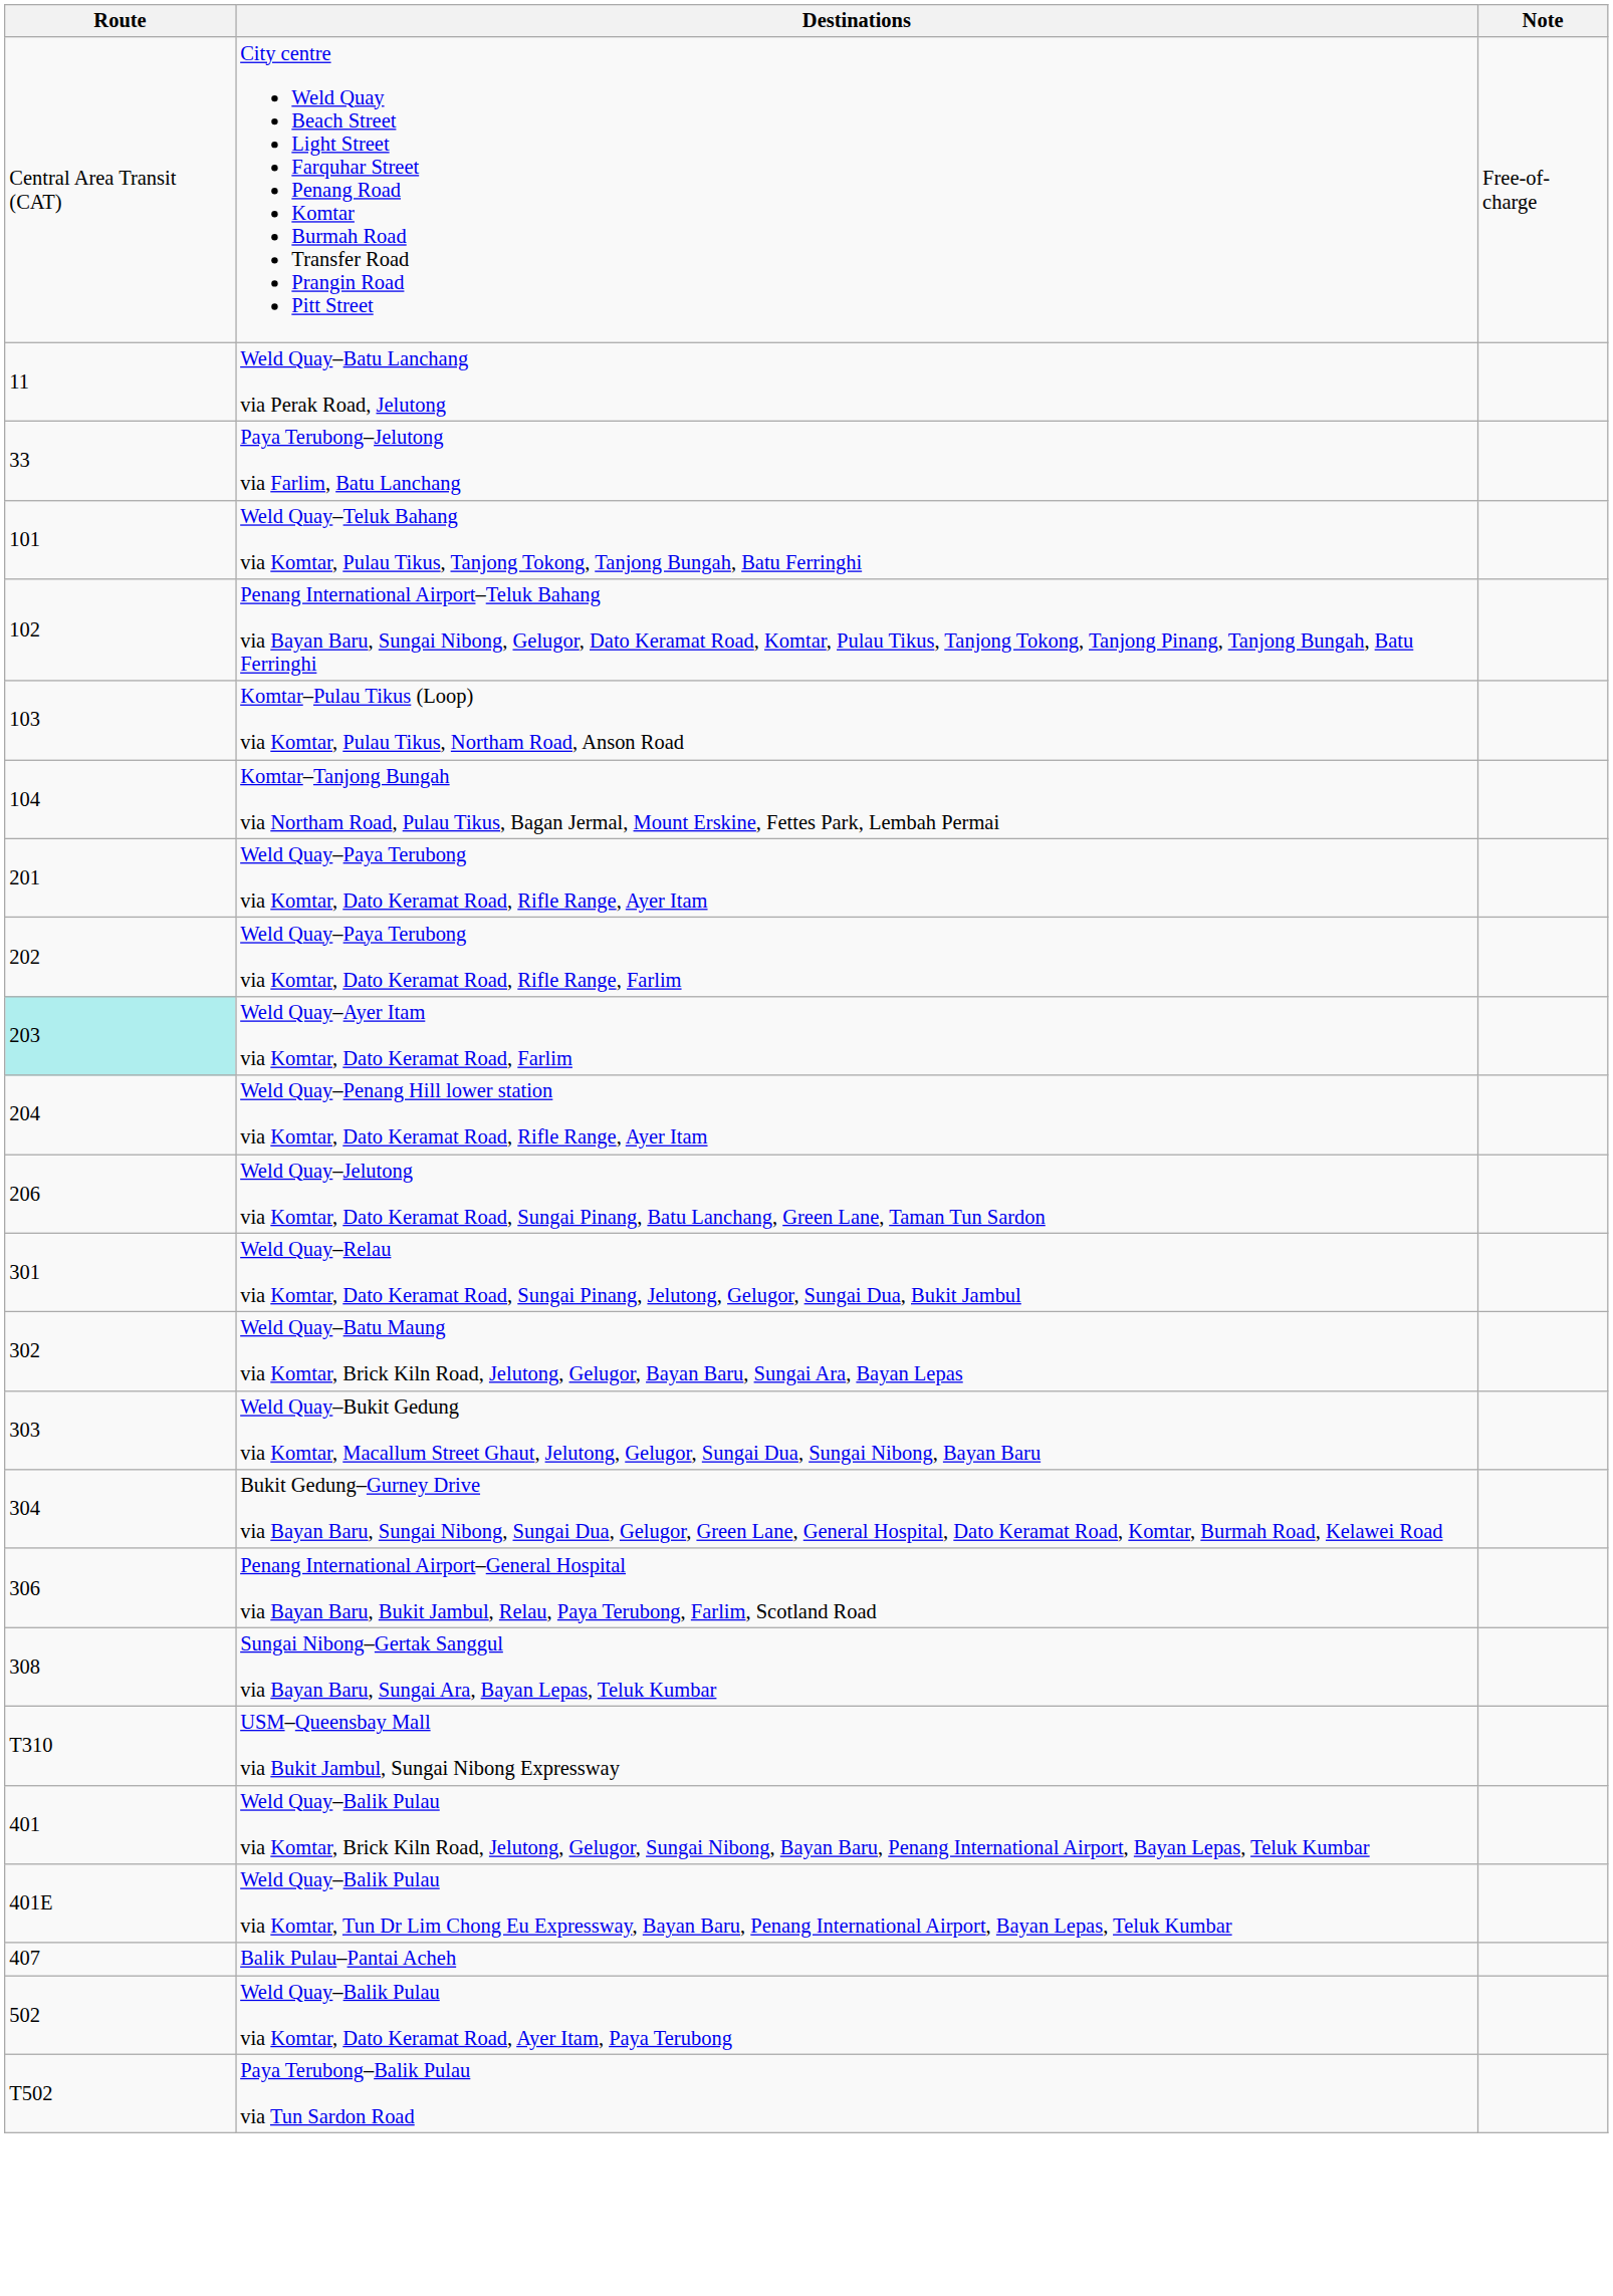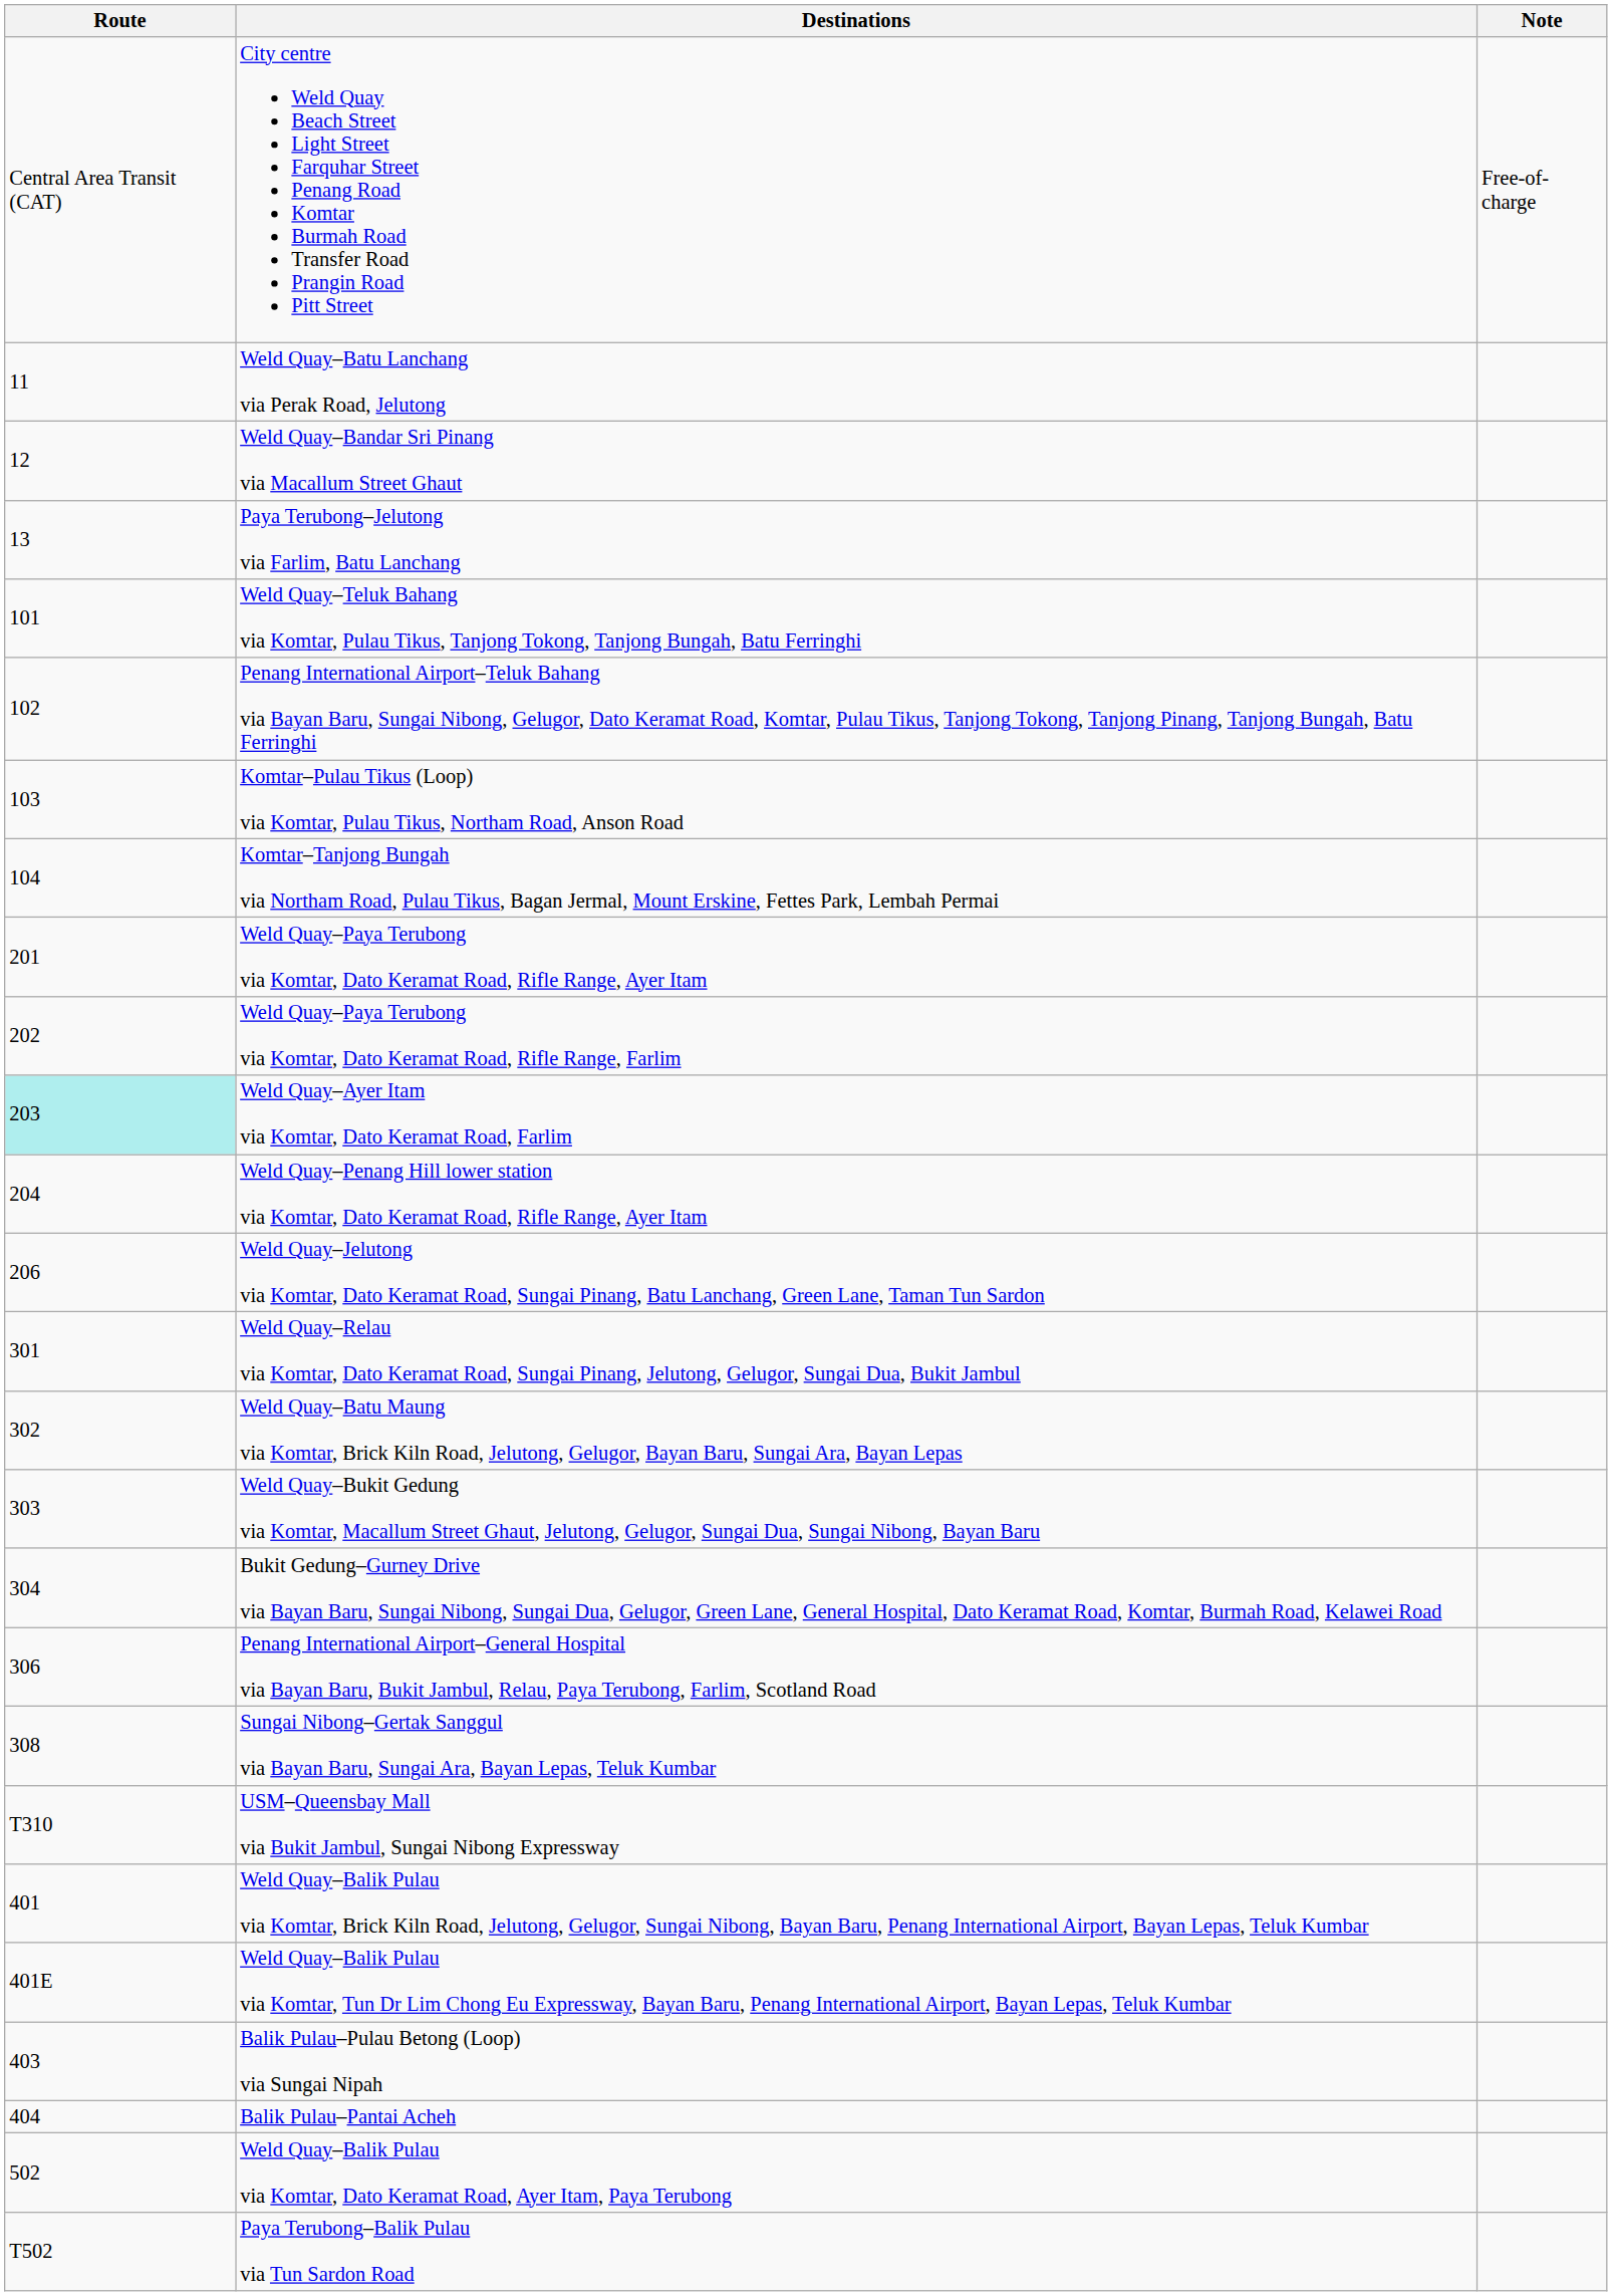+ row: 12 | Weld Quay–Bandar Sri Pinang via Macallum Street Ghaut
Paya Terubong–Jelutong via Farlim, Batu Lanchang | Route: 33 -> 13
+ row: 403 | Balik Pulau–Pulau Betong (Loop) via Sungai Nipah
Balik Pulau–Pantai Acheh | Route: 407 -> 404
